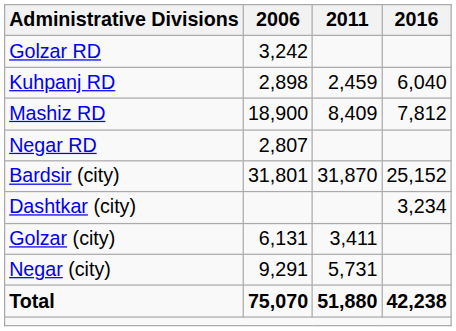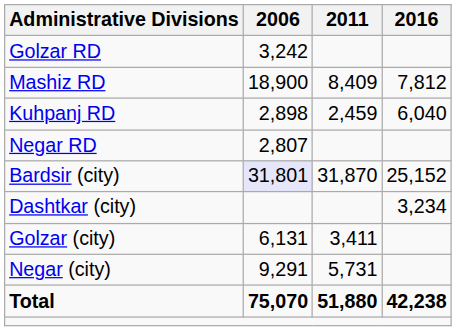rows swapped: Kuhpanj RD <-> Mashiz RD
Bardsir (city) | 2006: no background -> lavender background
